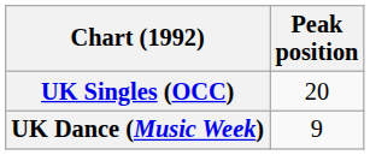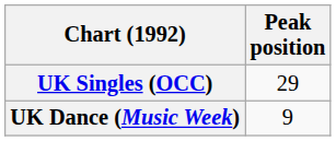UK Singles (OCC) | Peak position: 20 -> 29
